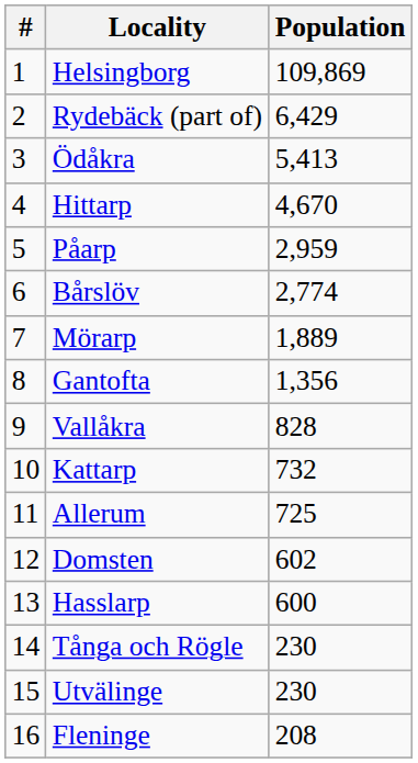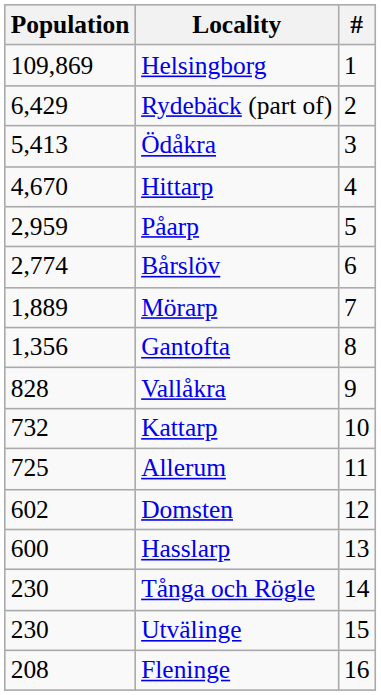columns swapped: # <-> Population
